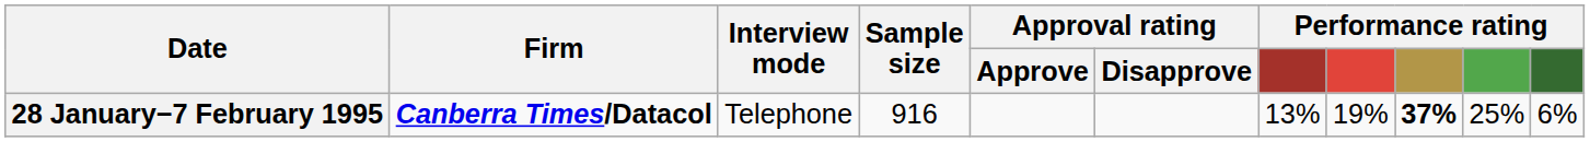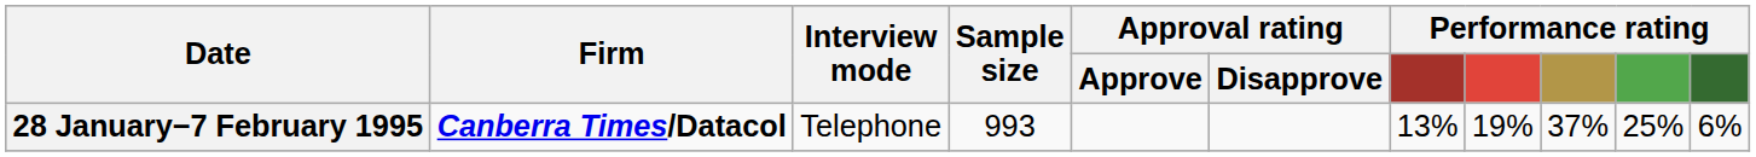28 January−7 February 1995 | Sample size: 916 -> 993
28 January−7 February 1995 | column 9: bold -> normal
